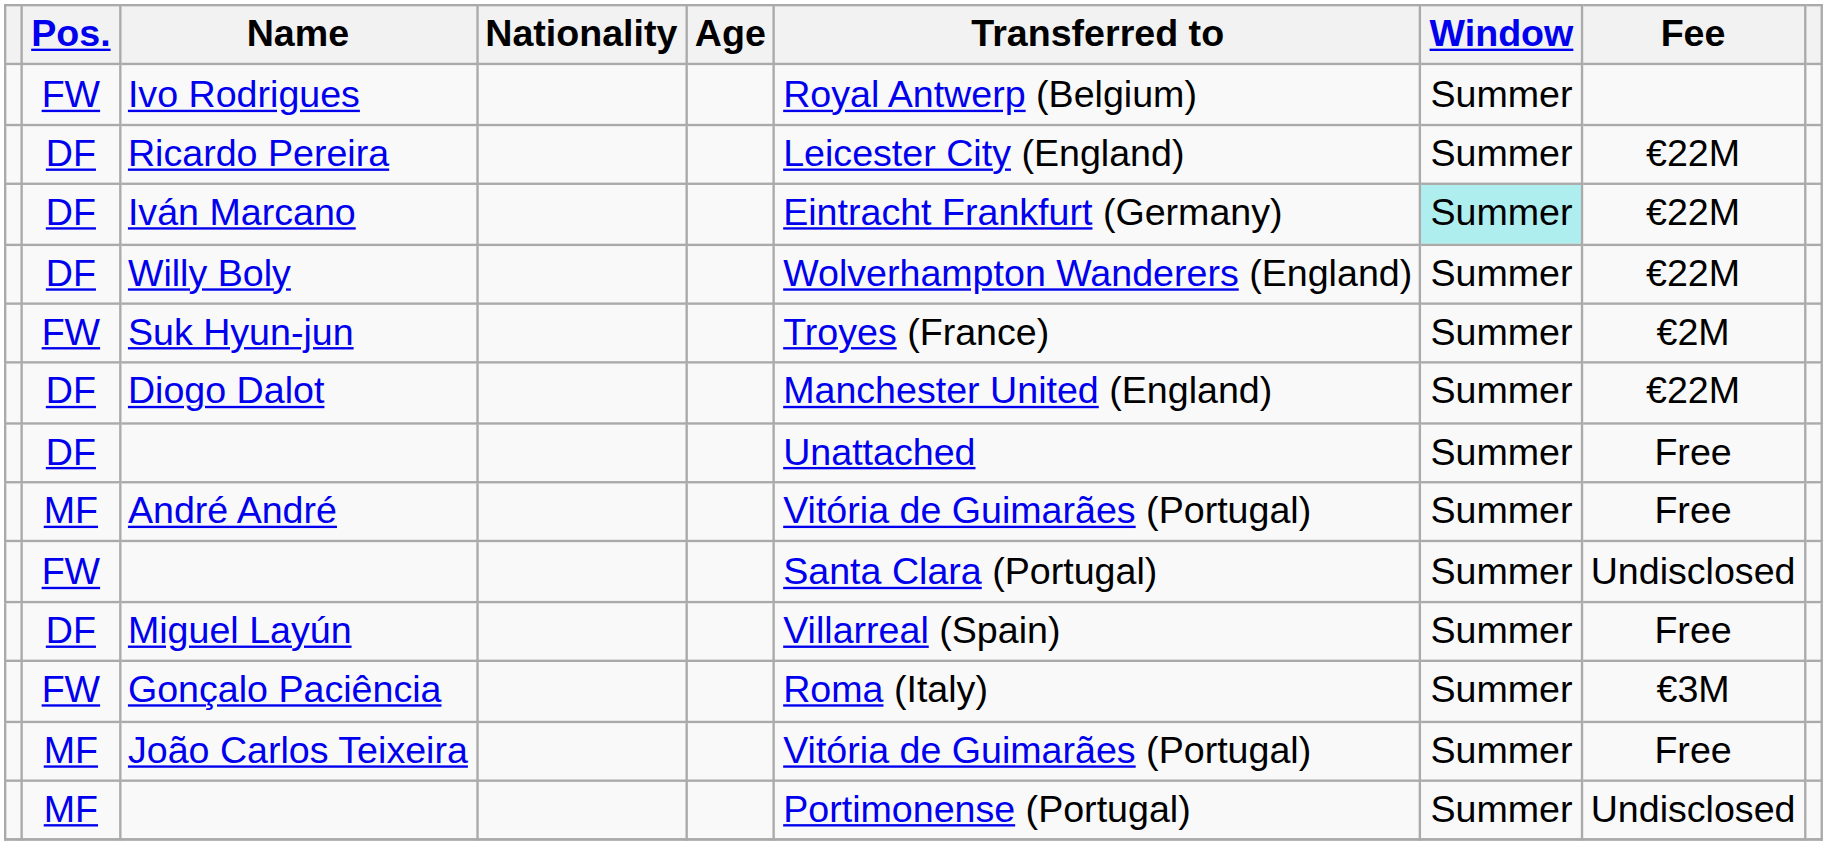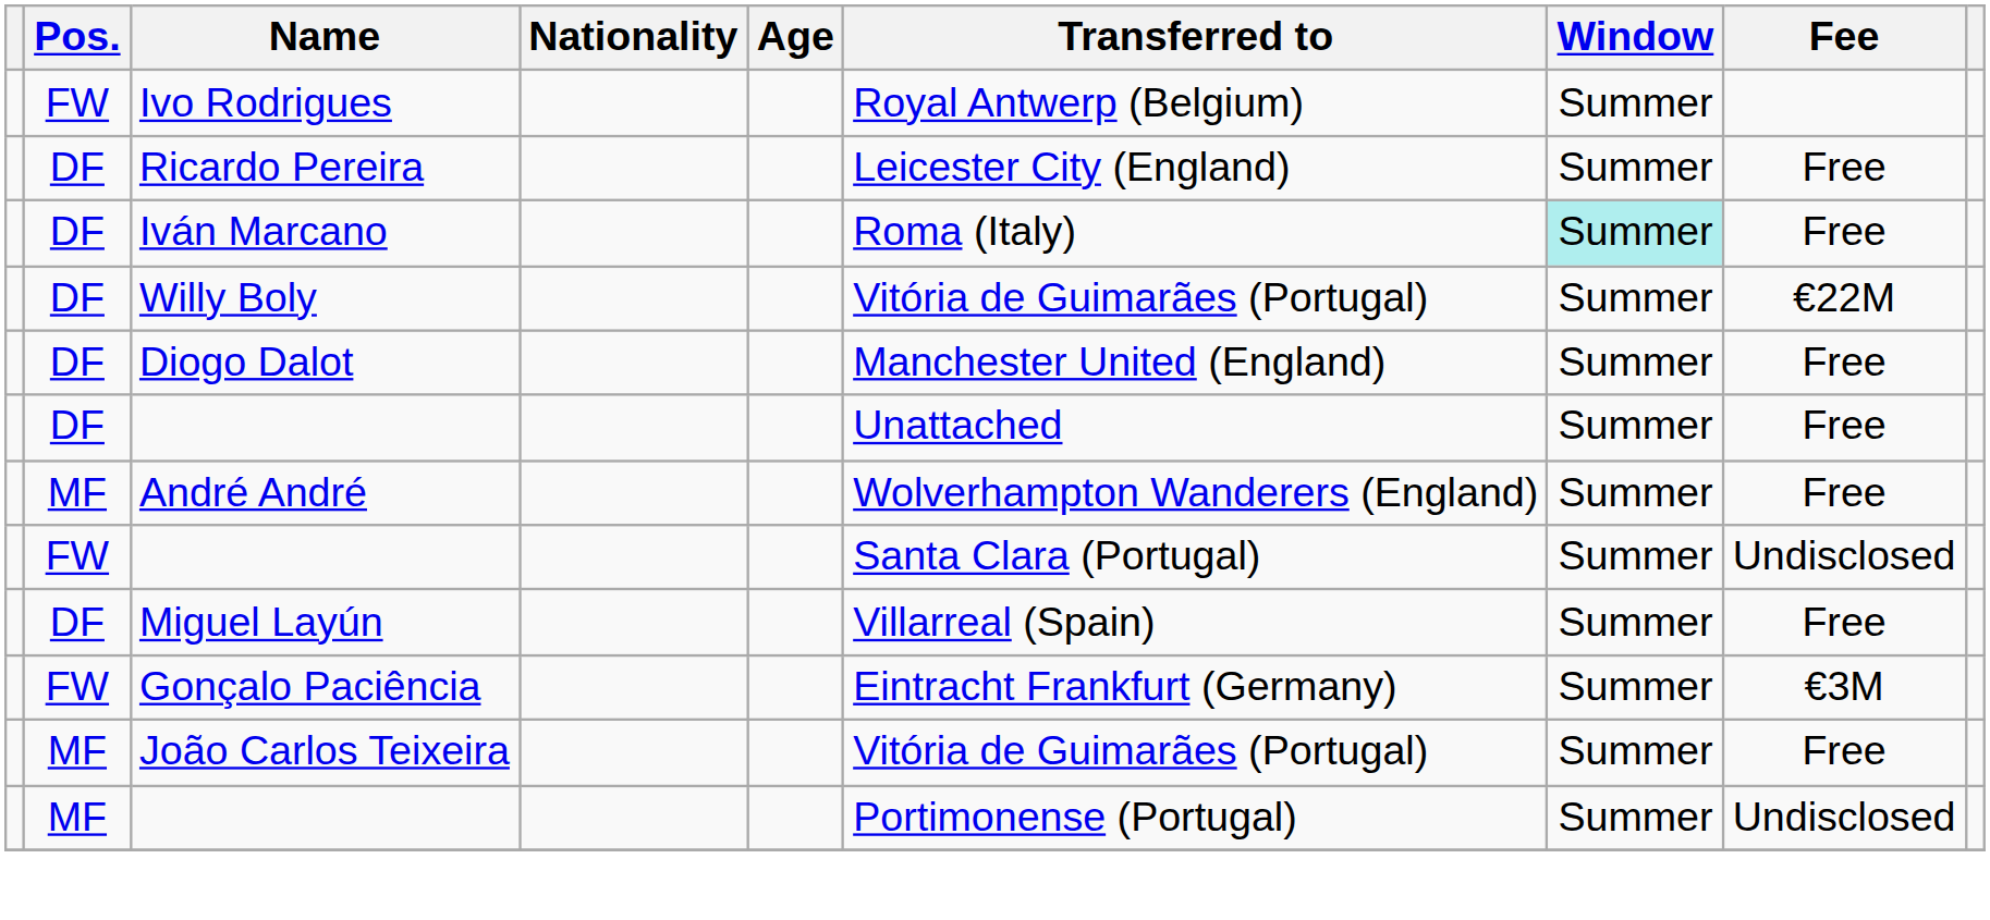Ricardo Pereira | Fee: €22M -> Free
Iván Marcano | Transferred to: Eintracht Frankfurt (Germany) -> Roma (Italy)
Iván Marcano | Fee: €22M -> Free
Willy Boly | Transferred to: Wolverhampton Wanderers (England) -> Vitória de Guimarães (Portugal)
- row: FW | Suk Hyun-jun | Troyes (France) | Summer | €2M
Diogo Dalot | Fee: €22M -> Free
André André | Transferred to: Vitória de Guimarães (Portugal) -> Wolverhampton Wanderers (England)
Gonçalo Paciência | Transferred to: Roma (Italy) -> Eintracht Frankfurt (Germany)
